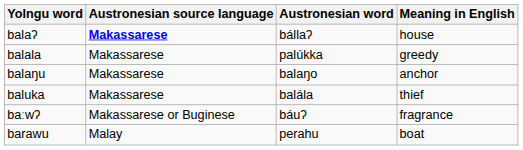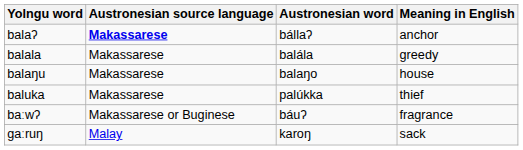balaʔ | Meaning in English: house -> anchor
balala | Austronesian word: palúkka -> balála
balaŋu | Meaning in English: anchor -> house
baluka | Austronesian word: balála -> palúkka
+ row: gaːruŋ | Malay | karoŋ | sack
- row: barawu | Malay | perahu | boat
